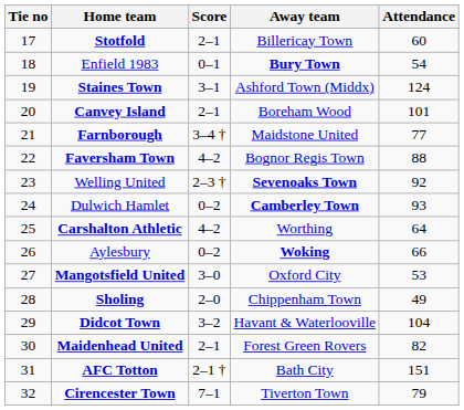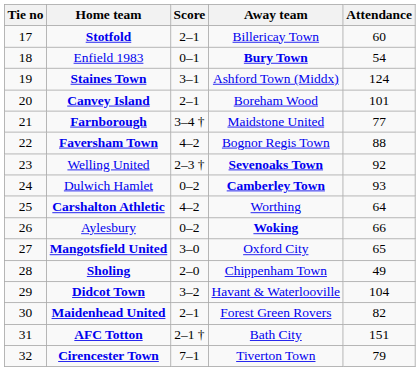Mangotsfield United | Attendance: 53 -> 65
